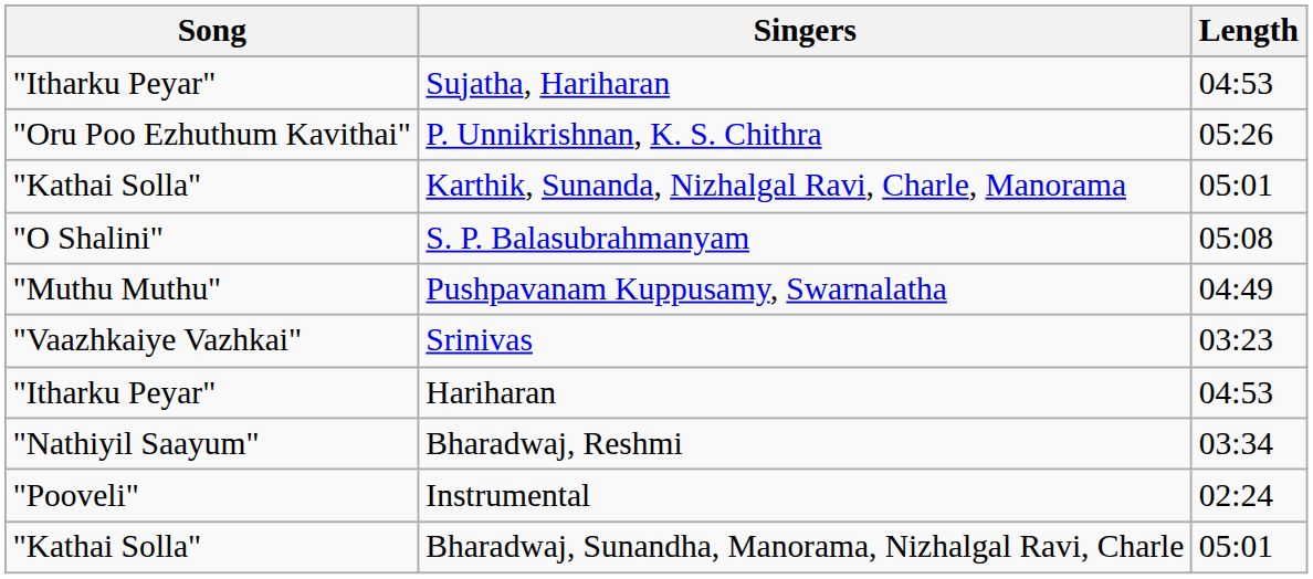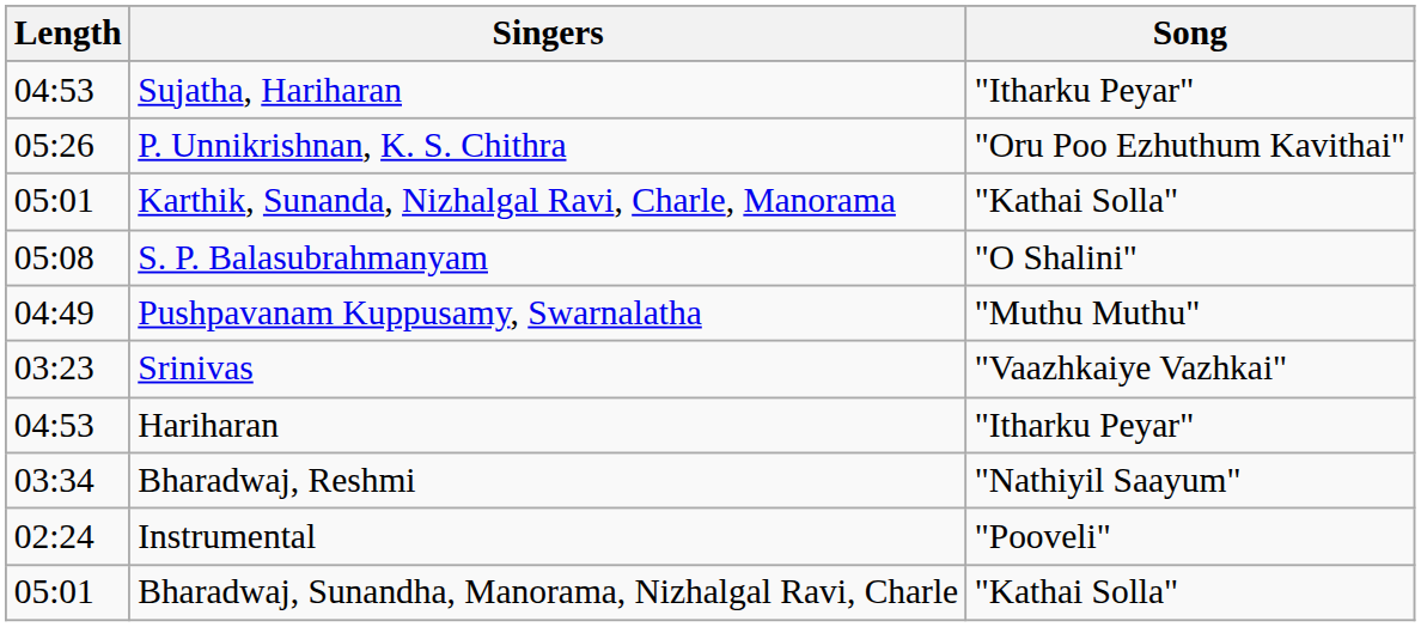columns swapped: Song <-> Length
